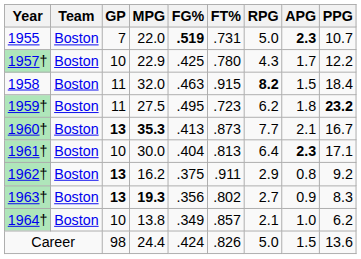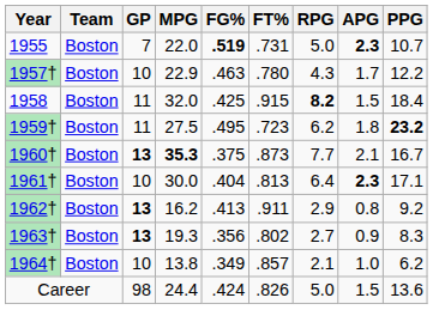1957† | FG%: .425 -> .463
1958 | FG%: .463 -> .425
1960† | FG%: .413 -> .375
1962† | FG%: .375 -> .413
1963† | MPG: bold -> normal
